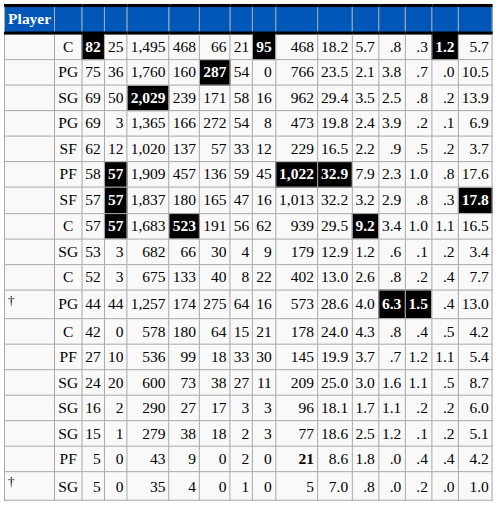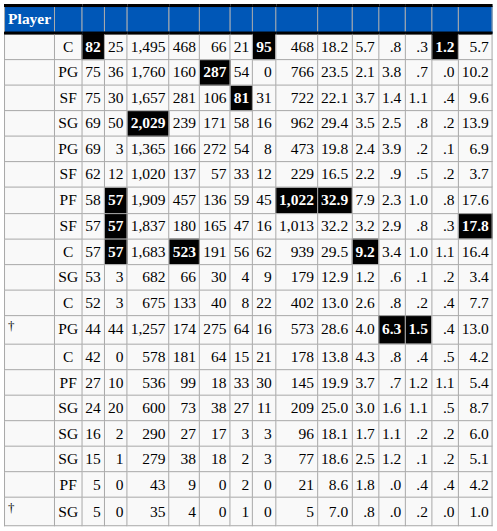PG / 75 | column 16: 10.5 -> 10.2
+ row: SF | 75 | 30 | 1,657 | 281 | 106 | 81 | 31 | 722 | 22.1 | 3.7 | 1.4 | 1.1 | .4 | 9.6
C / 57 | column 16: 16.5 -> 16.4
42 | column 6: 180 -> 181
42 | column 11: 24.0 -> 13.8
PF / 5 | column 10: bold -> normal
